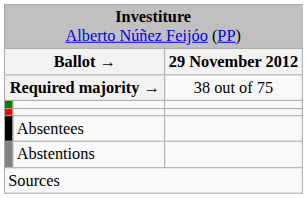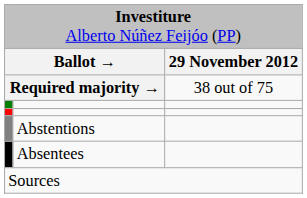rows swapped: Abstentions <-> Absentees
